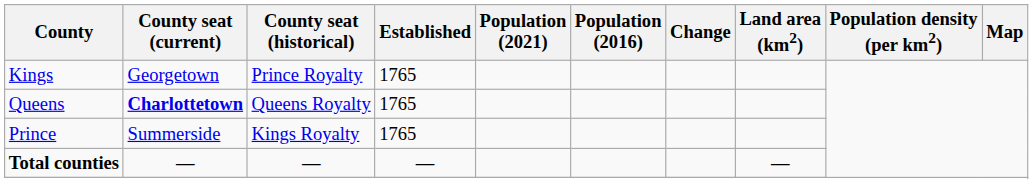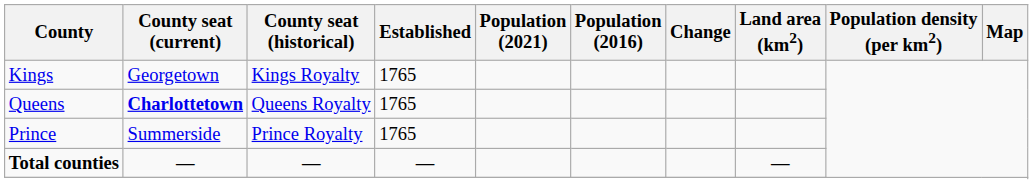Kings | County seat (historical): Prince Royalty -> Kings Royalty
Prince | County seat (historical): Kings Royalty -> Prince Royalty
